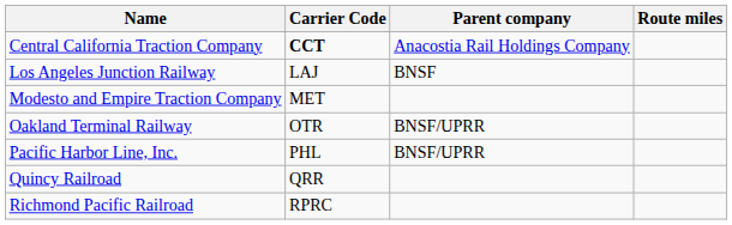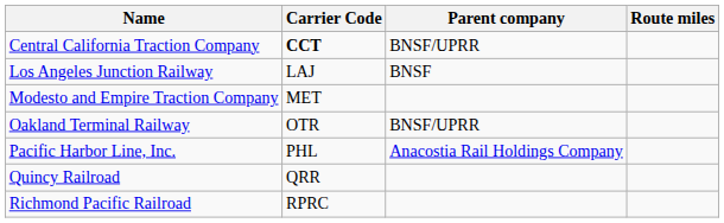Central California Traction Company | Parent company: Anacostia Rail Holdings Company -> BNSF/UPRR
Pacific Harbor Line, Inc. | Parent company: BNSF/UPRR -> Anacostia Rail Holdings Company
